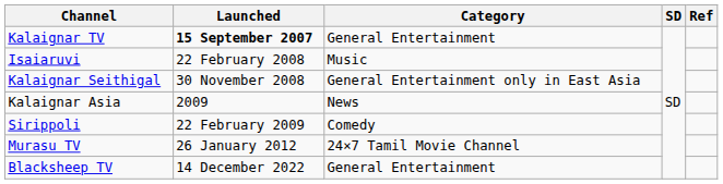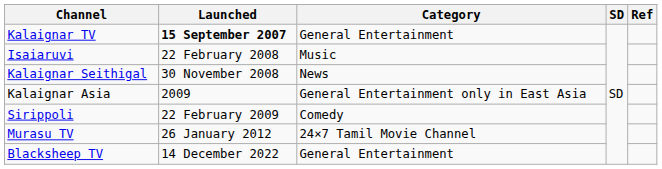Kalaignar Seithigal | Category: General Entertainment only in East Asia -> News
Kalaignar Asia | Category: News -> General Entertainment only in East Asia
